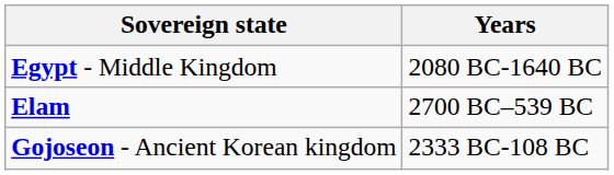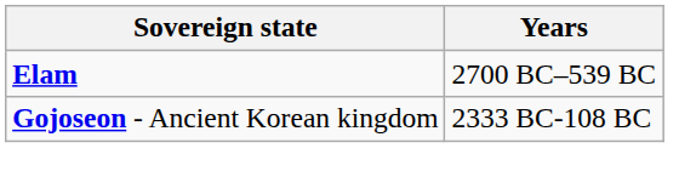- row: Egypt - Middle Kingdom | 2080 BC-1640 BC
